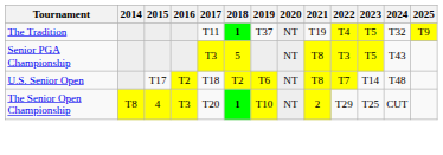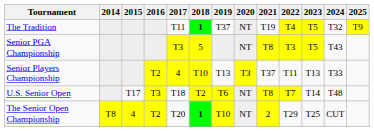+ row: Senior Players Championship | T2 | 4 | T10 | T13 | T3 | T37 | T11 | T13 | T33
U.S. Senior Open | 2016: T2 -> T3
The Senior Open Championship | 2016: T3 -> T2
